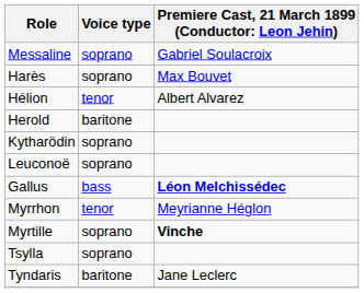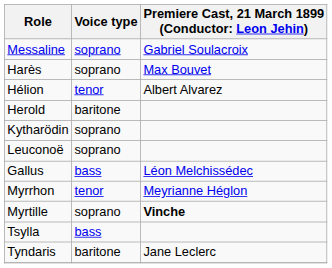Gallus | column 3: bold -> normal
Tsylla | Voice type: soprano -> bass
